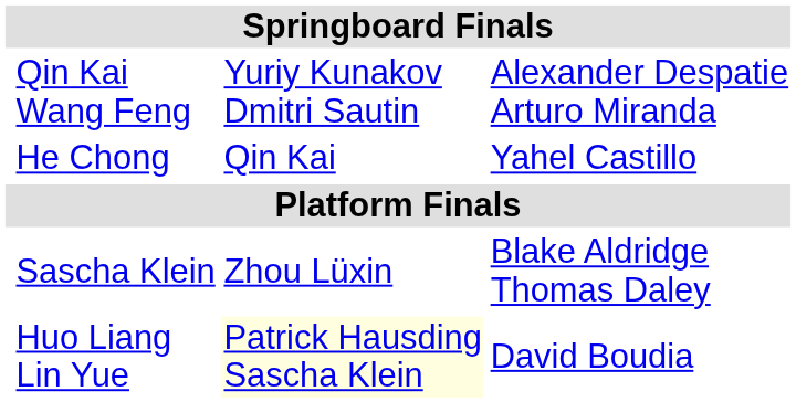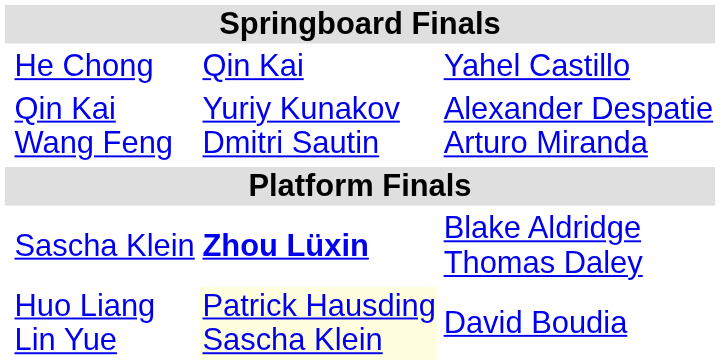rows swapped: He Chong <-> Qin Kai Wang Feng
Sascha Klein | column 3: normal -> bold
